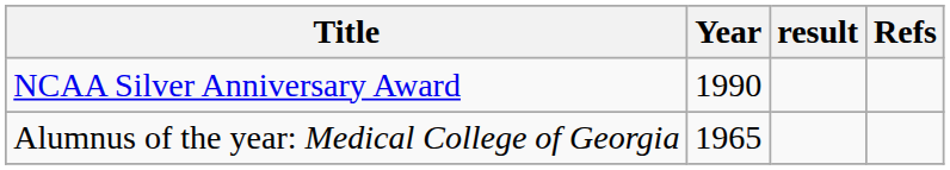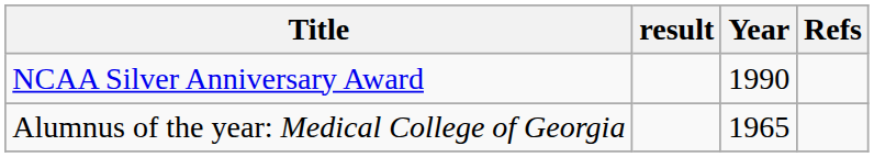columns swapped: Year <-> result
